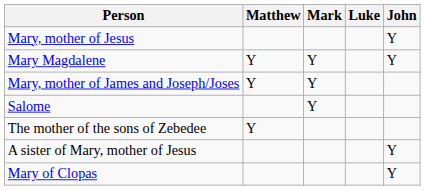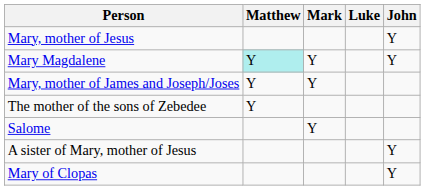Mary Magdalene | Matthew: no background -> paleturquoise background
rows swapped: The mother of the sons of Zebedee <-> Salome
